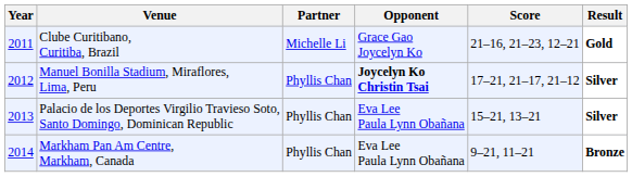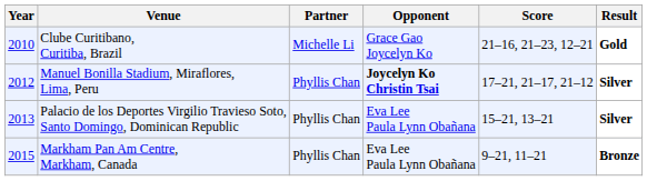Clube Curitibano, Curitiba, Brazil | Year: 2011 -> 2010
Markham Pan Am Centre, Markham, Canada | Year: 2014 -> 2015
